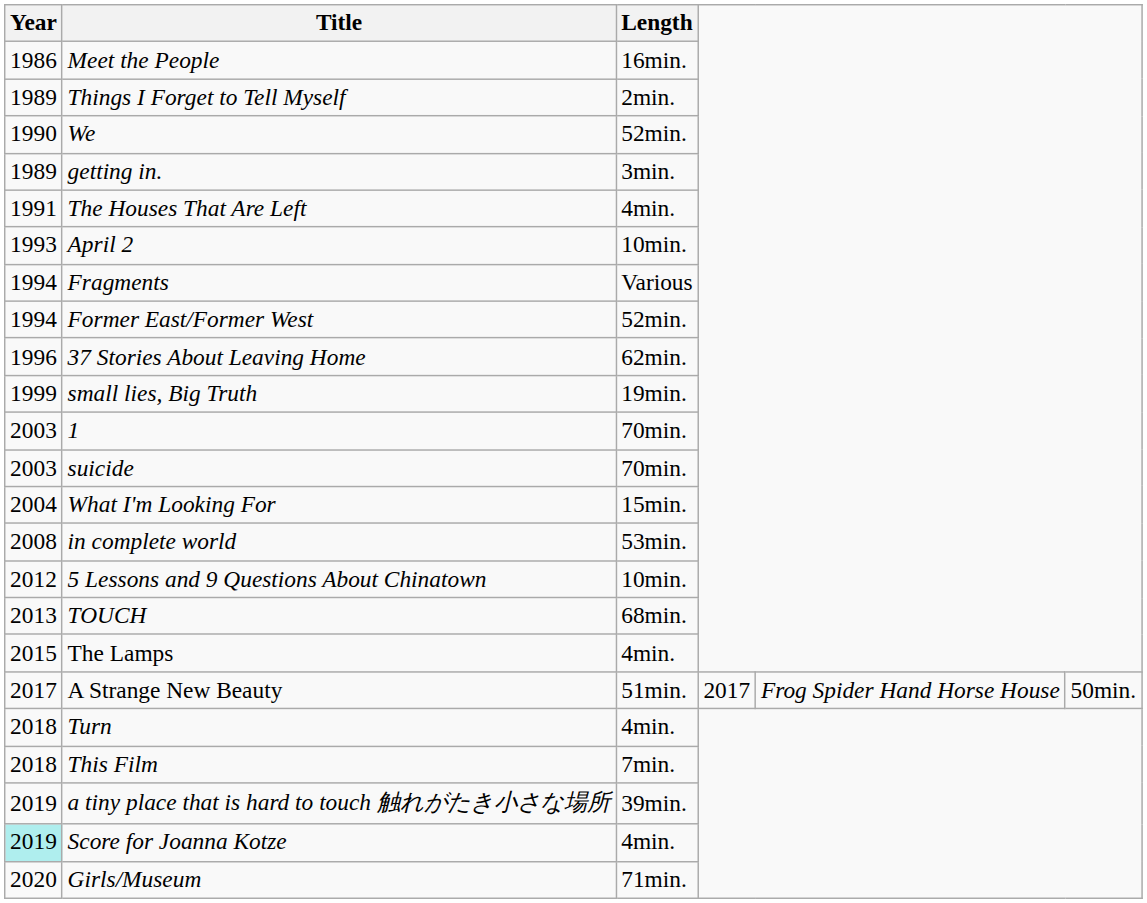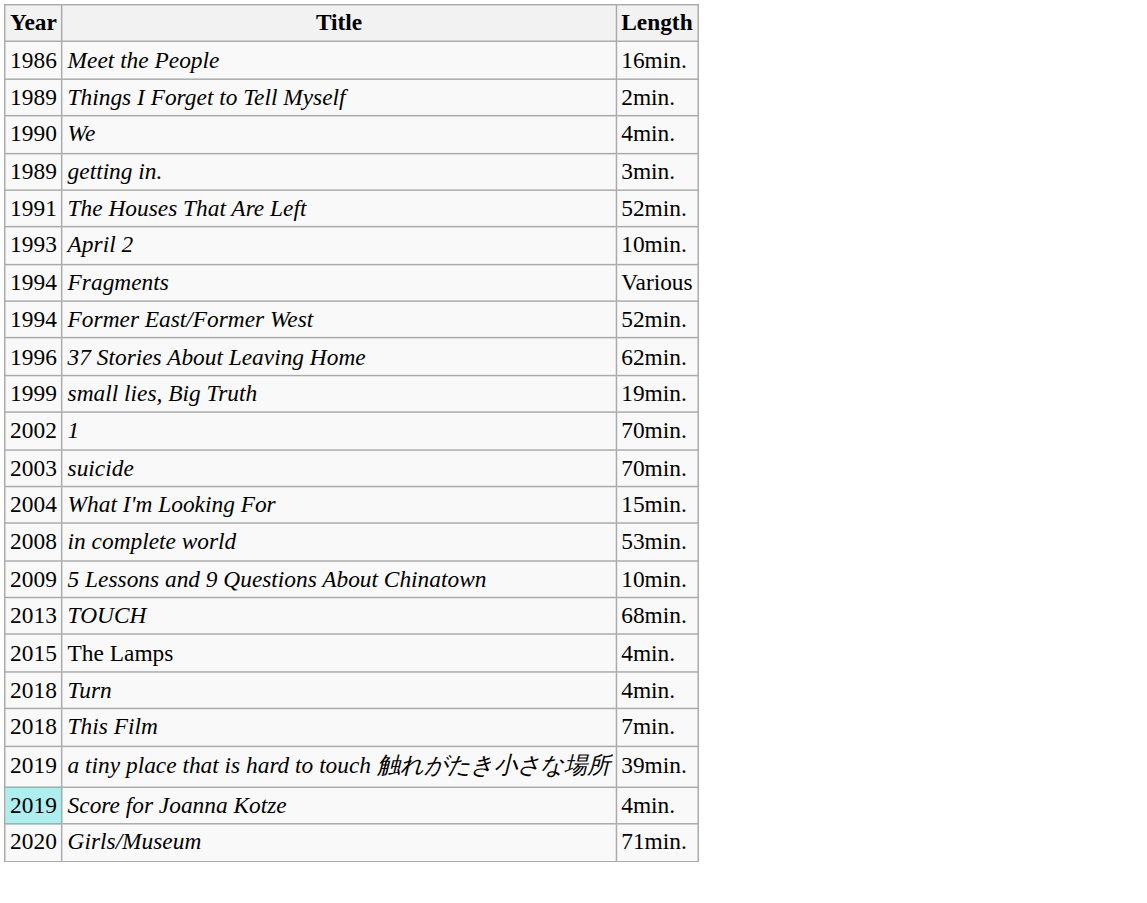We | Length: 52min. -> 4min.
The Houses That Are Left | Length: 4min. -> 52min.
1 | Year: 2003 -> 2002
5 Lessons and 9 Questions About Chinatown | Year: 2012 -> 2009
- row: 2017 | A Strange New Beauty | 51min. | 2017 | Frog Spider Hand Horse House | 50min.
